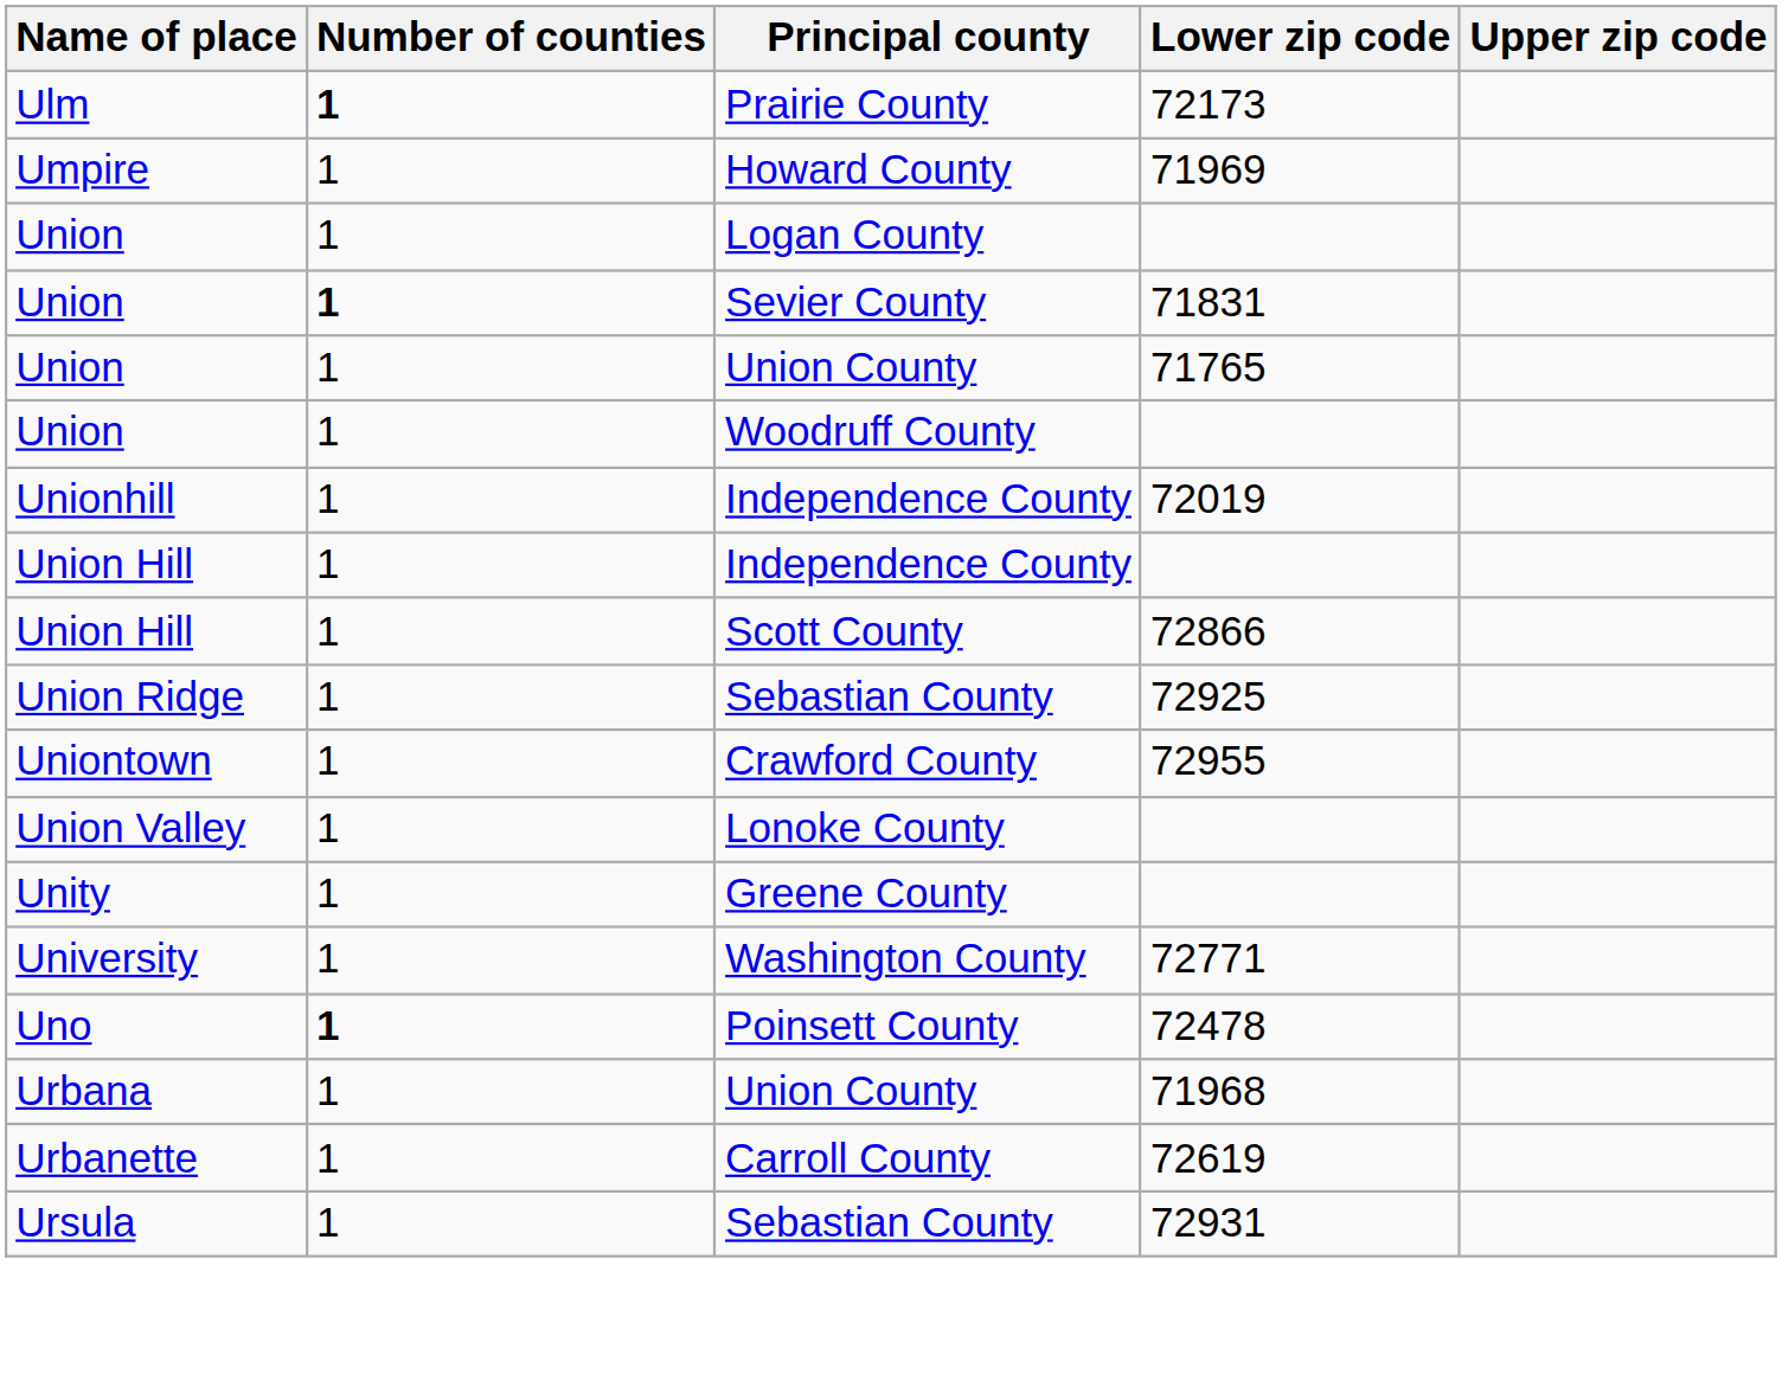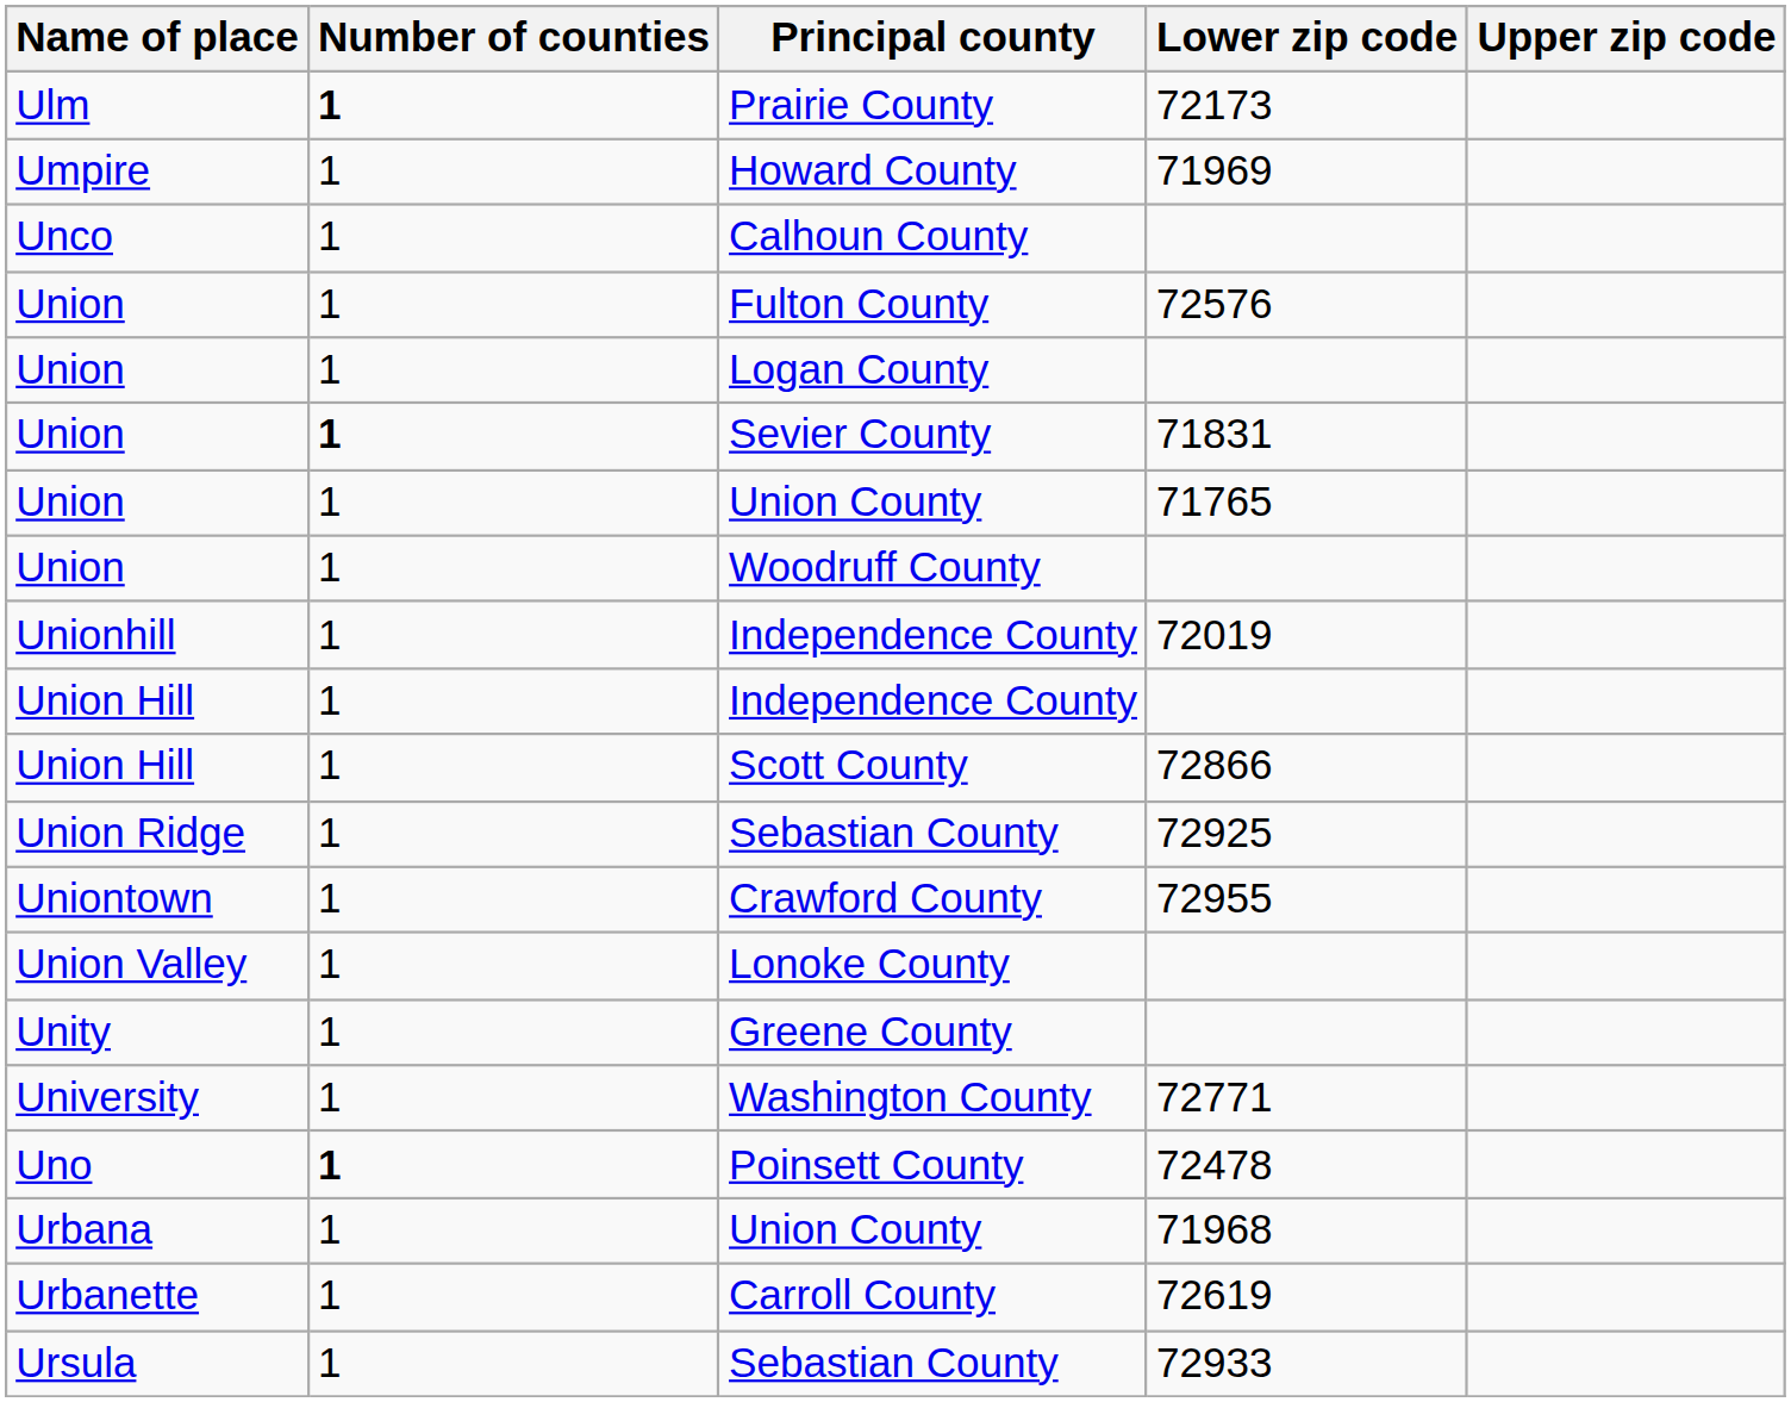+ row: Unco | 1 | Calhoun County
+ row: Union | 1 | Fulton County | 72576
Ursula / Sebastian County | Lower zip code: 72931 -> 72933
